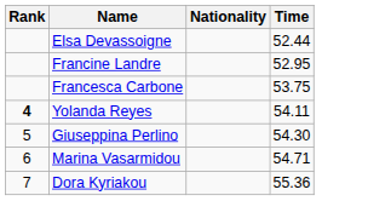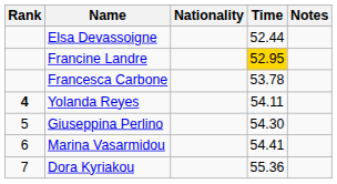+ column: Notes
Francine Landre | Time: no background -> gold background
Francesca Carbone | Time: 53.75 -> 53.78
Marina Vasarmidou | Time: 54.71 -> 54.41
